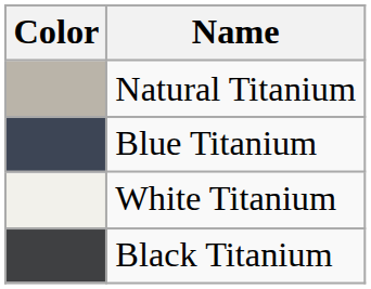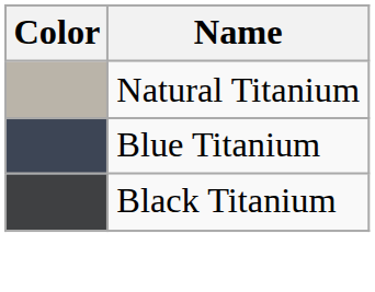- row: White Titanium
